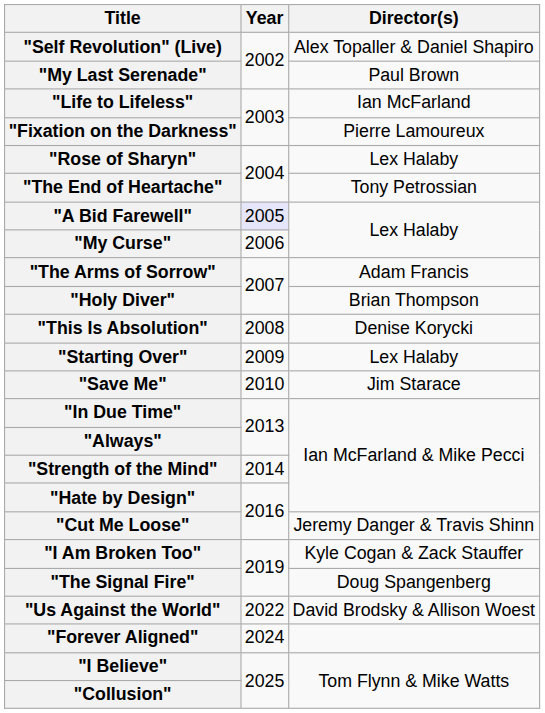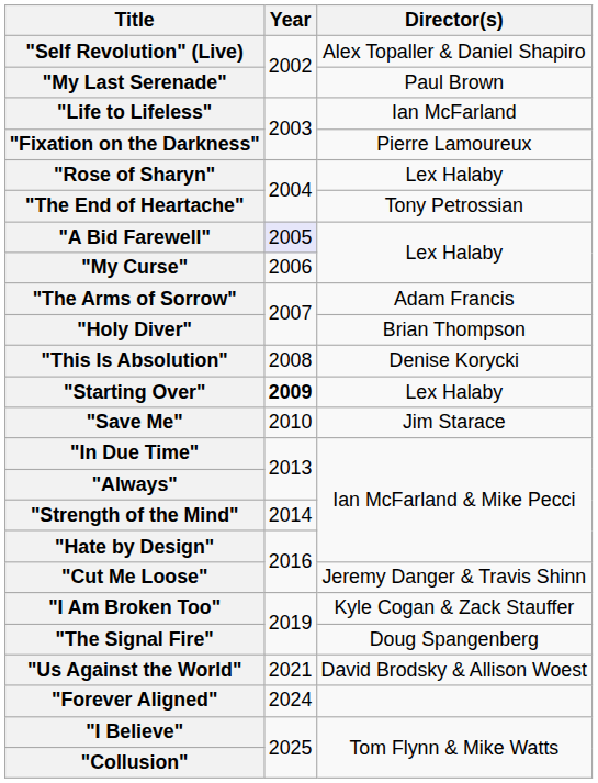"Starting Over" | Year: normal -> bold
"Us Against the World" | Year: 2022 -> 2021
